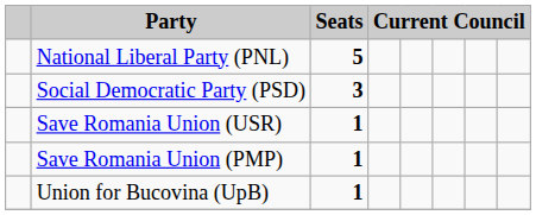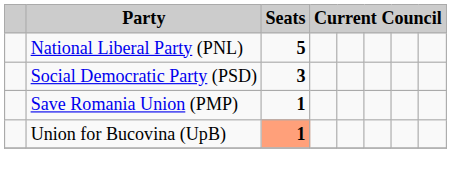- row: Save Romania Union (USR) | 1
Union for Bucovina (UpB) | Seats: no background -> lightsalmon background
